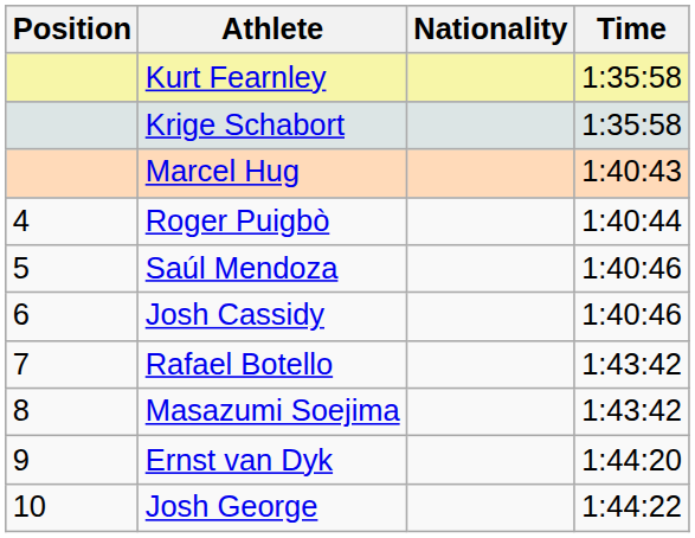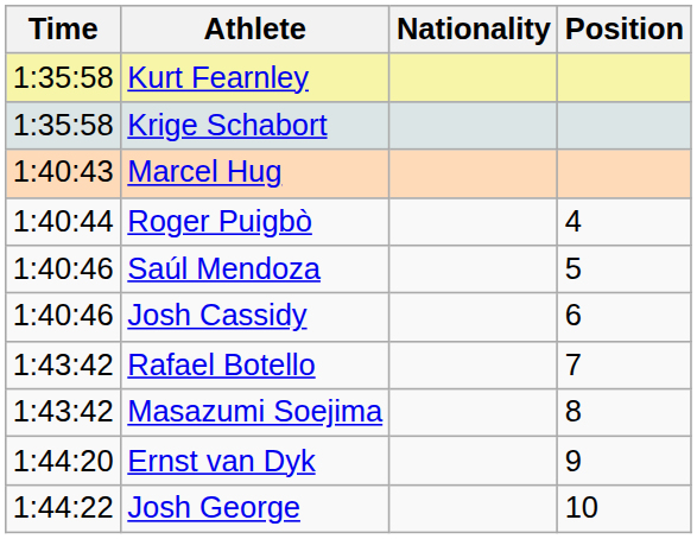columns swapped: Position <-> Time
